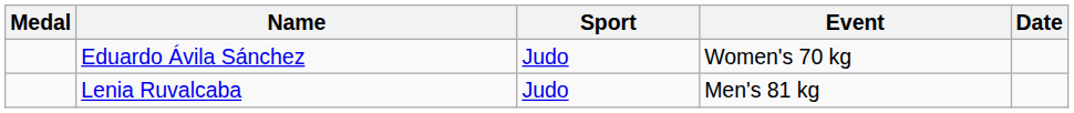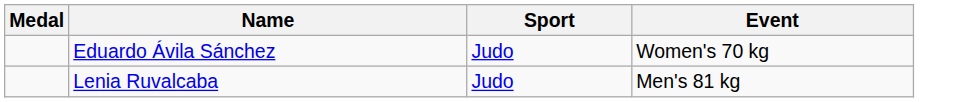- column: Date
